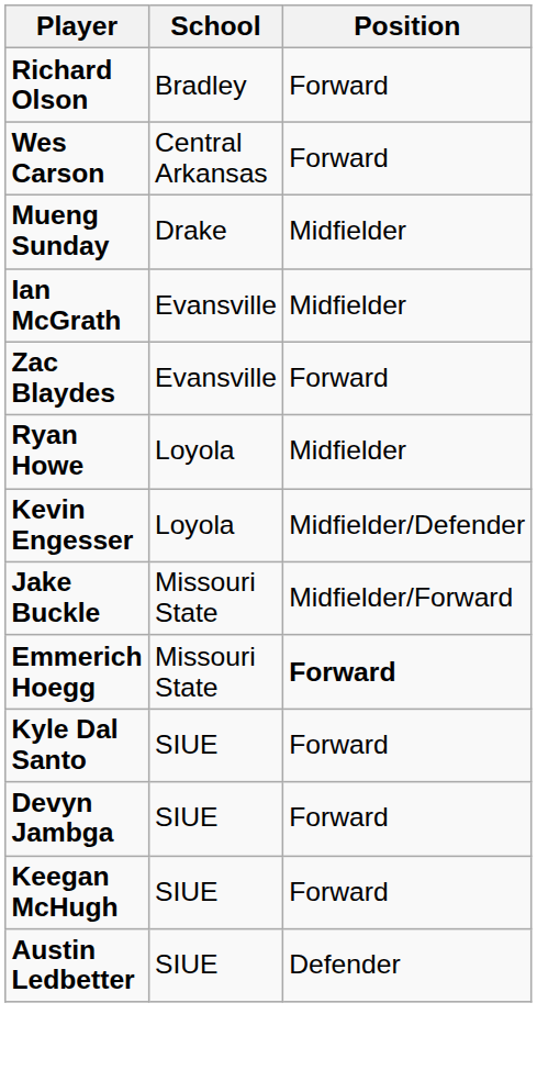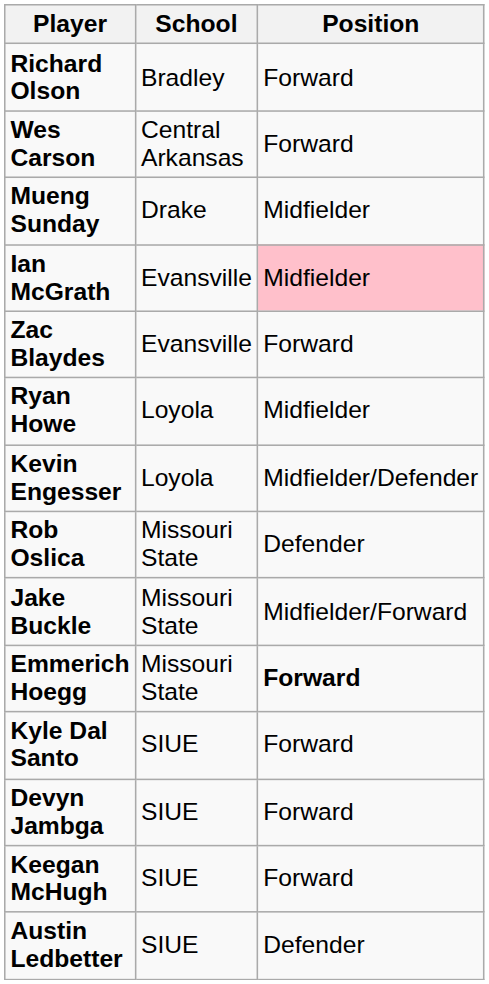Ian McGrath | Position: no background -> pink background
+ row: Rob Oslica | Missouri State | Defender
